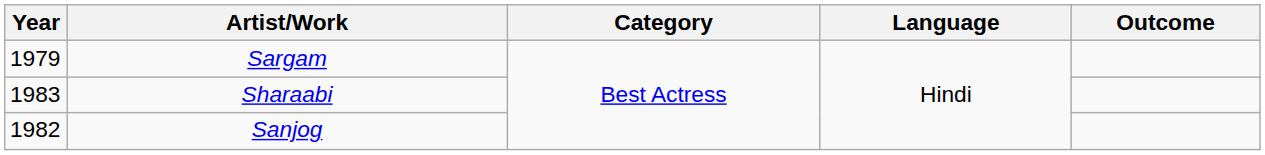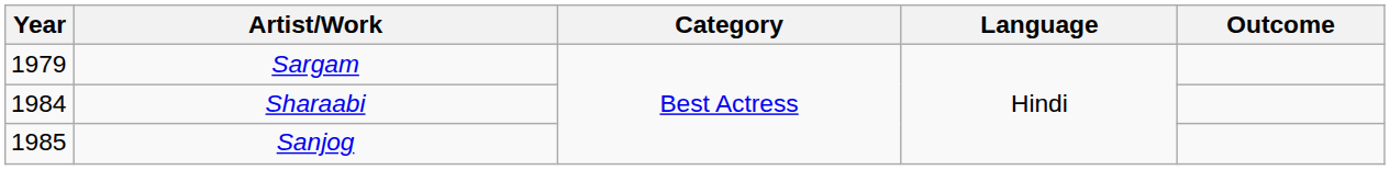Sharaabi | Year: 1983 -> 1984
Sanjog | Year: 1982 -> 1985
